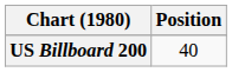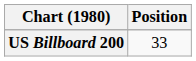US Billboard 200 | Position: 40 -> 33
